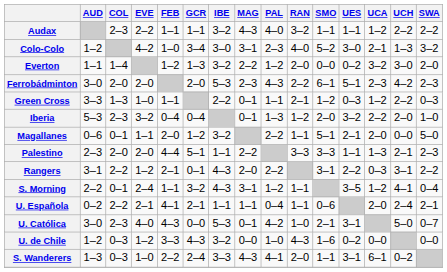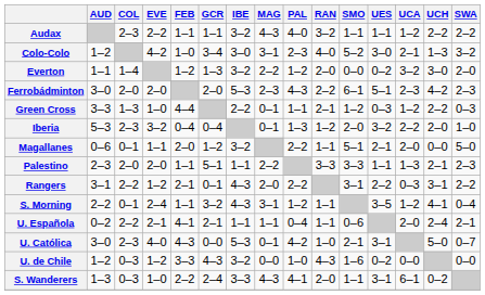Green Cross | FEB: 1–1 -> 4–4
Palestino | FEB: 4–4 -> 1–1
